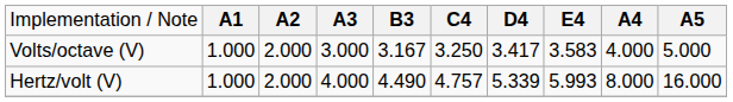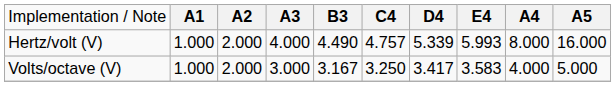rows swapped: Volts/octave (V) <-> Hertz/volt (V)
